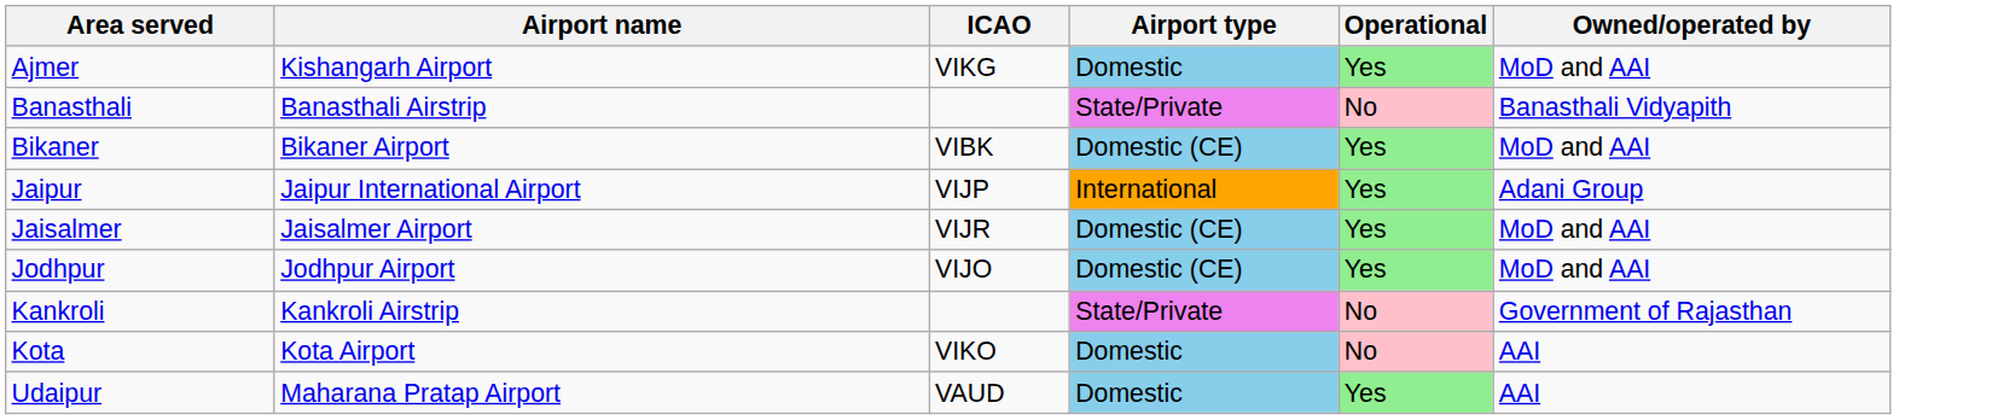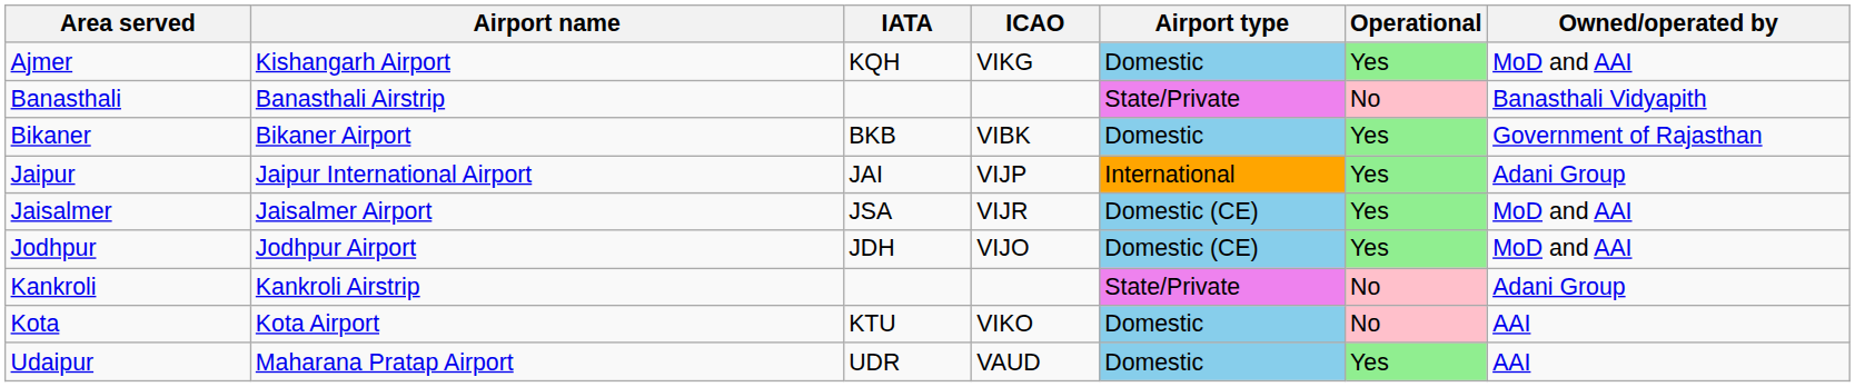+ column: IATA | KQH | BKB | JAI | JSA | JDH | KTU | UDR
Bikaner | Airport type: Domestic (CE) -> Domestic
Bikaner | Owned/operated by: MoD and AAI -> Government of Rajasthan
Kankroli | Owned/operated by: Government of Rajasthan -> Adani Group
